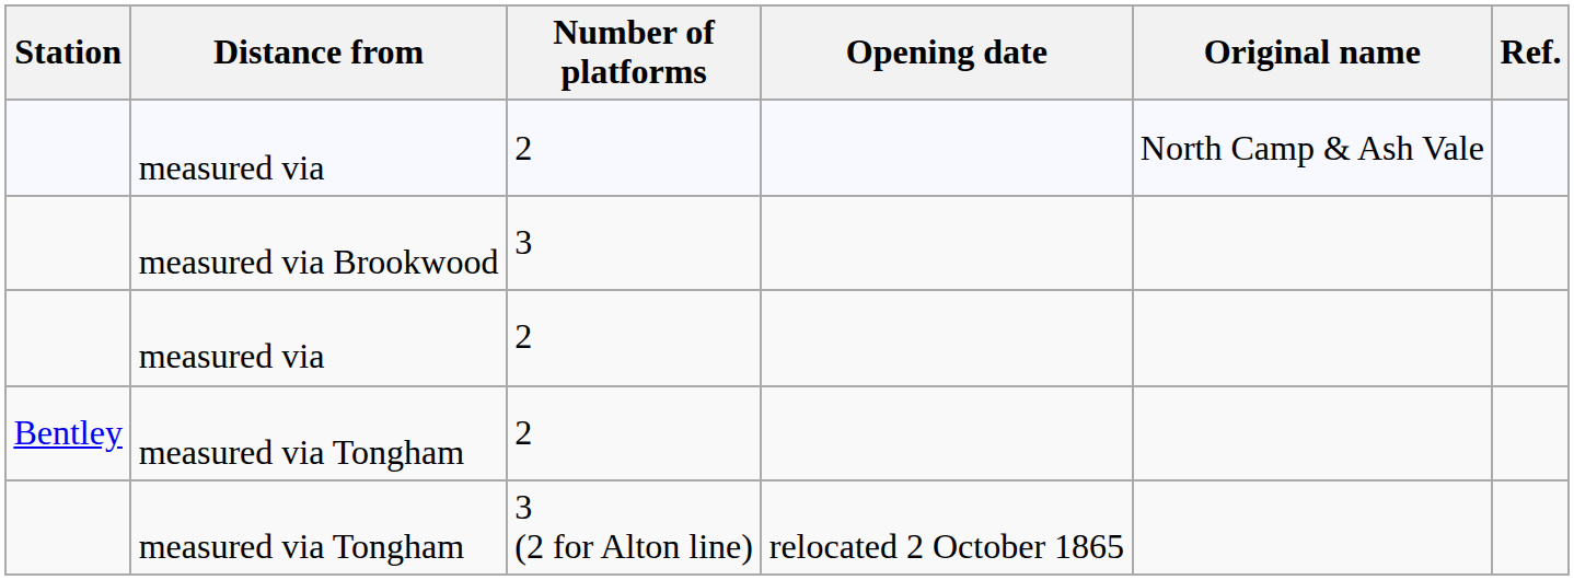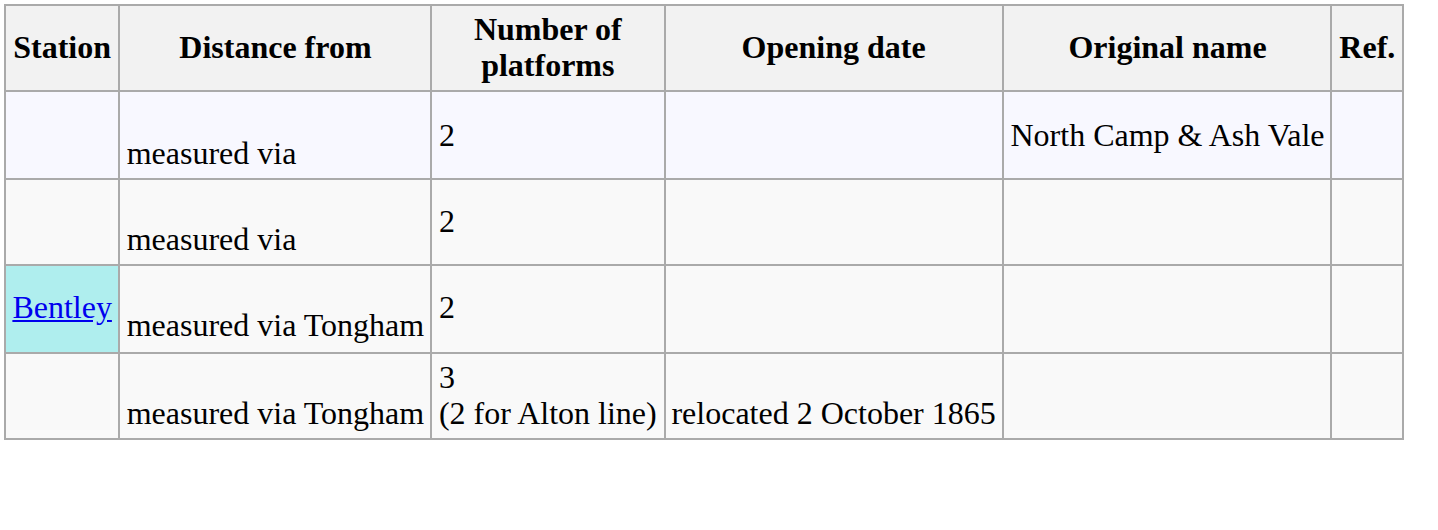- row: measured via Brookwood | 3
measured via Tongham / 2 | Station: no background -> paleturquoise background
